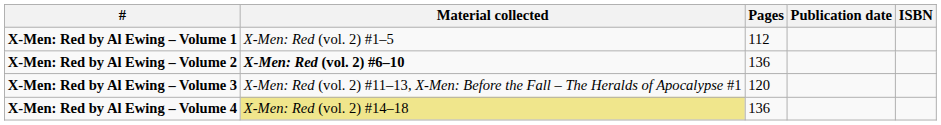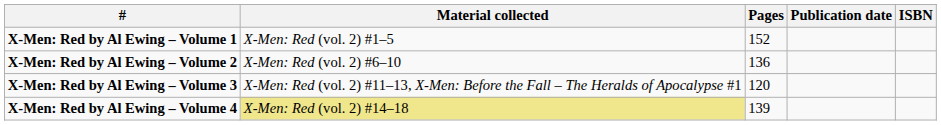X-Men: Red by Al Ewing – Volume 1 | Pages: 112 -> 152
X-Men: Red by Al Ewing – Volume 2 | Material collected: bold -> normal
X-Men: Red by Al Ewing – Volume 4 | Pages: 136 -> 139
